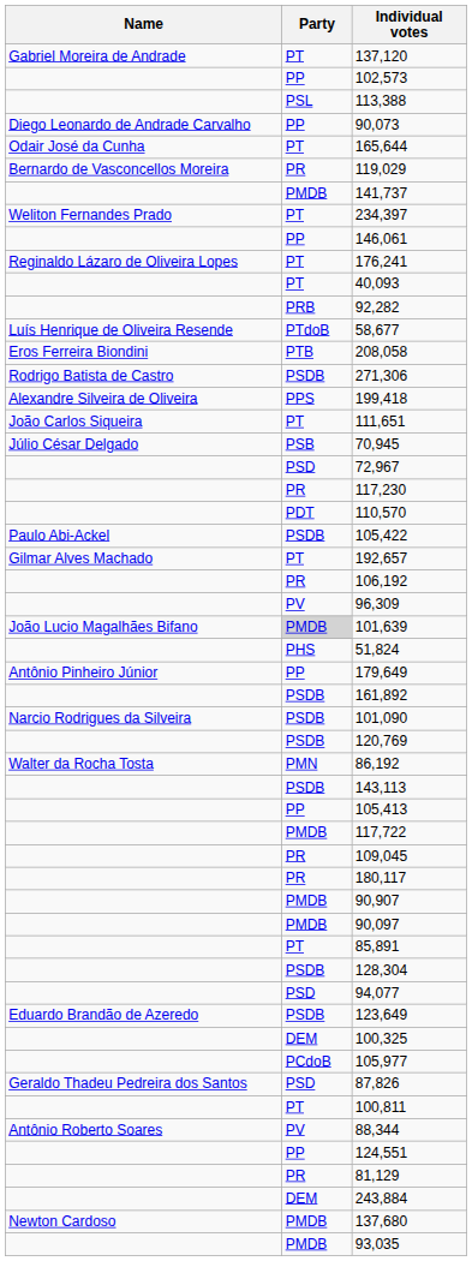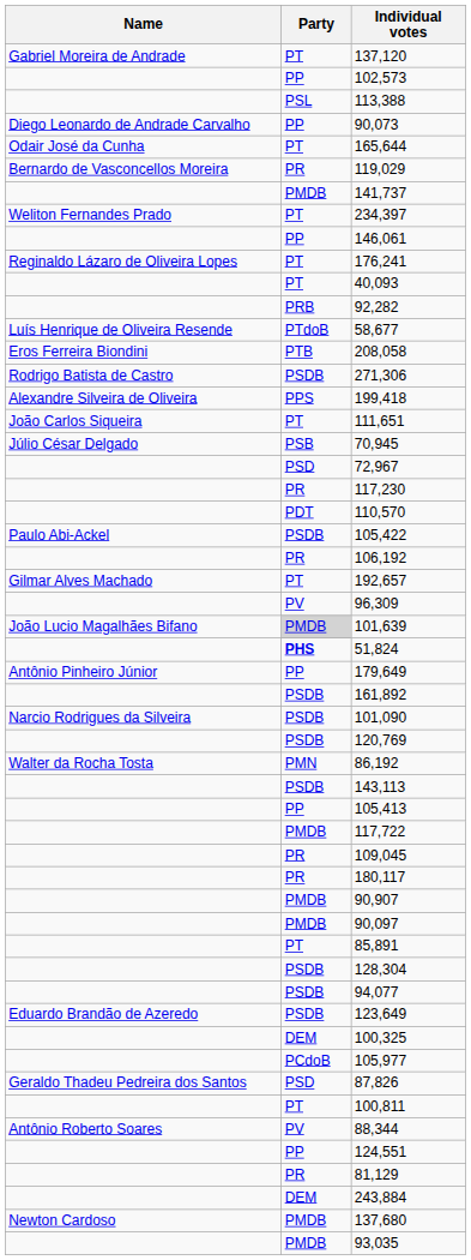rows swapped: 192,657 <-> 106,192
51,824 | Party: normal -> bold
94,077 | Party: PSD -> PSDB
